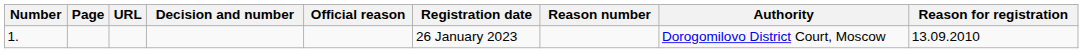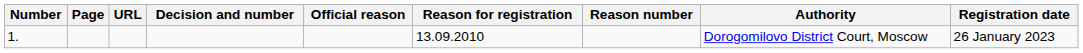columns swapped: Reason for registration <-> Registration date
